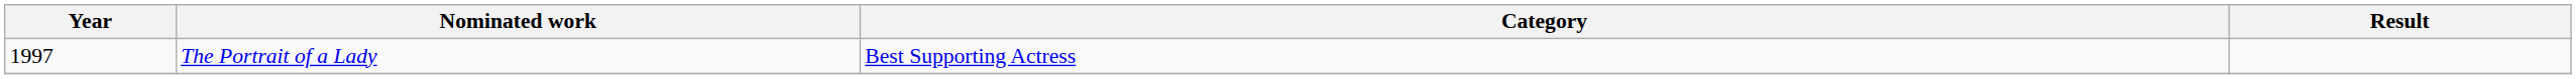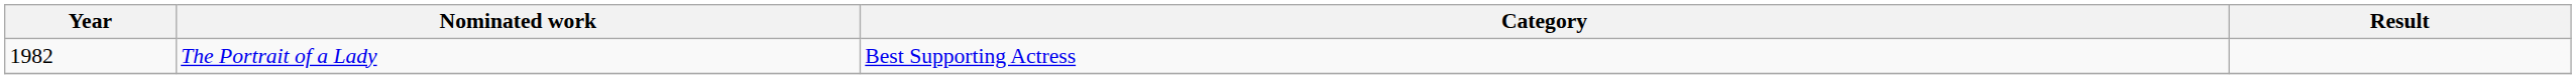The Portrait of a Lady | Year: 1997 -> 1982
